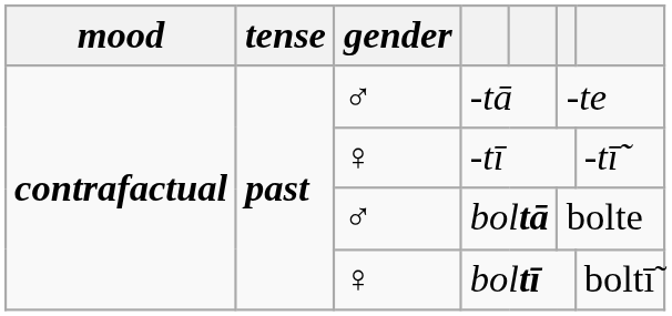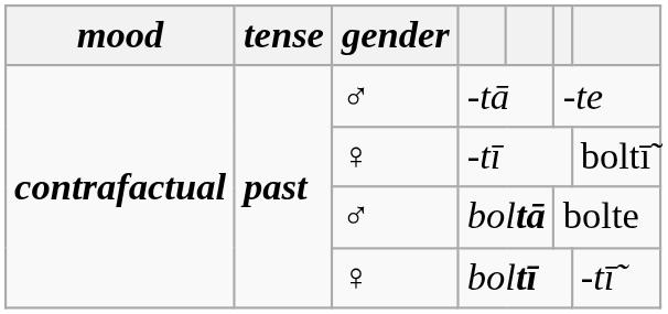-tī | column 7: -tī̃ -> boltī̃
boltī | column 7: boltī̃ -> -tī̃
